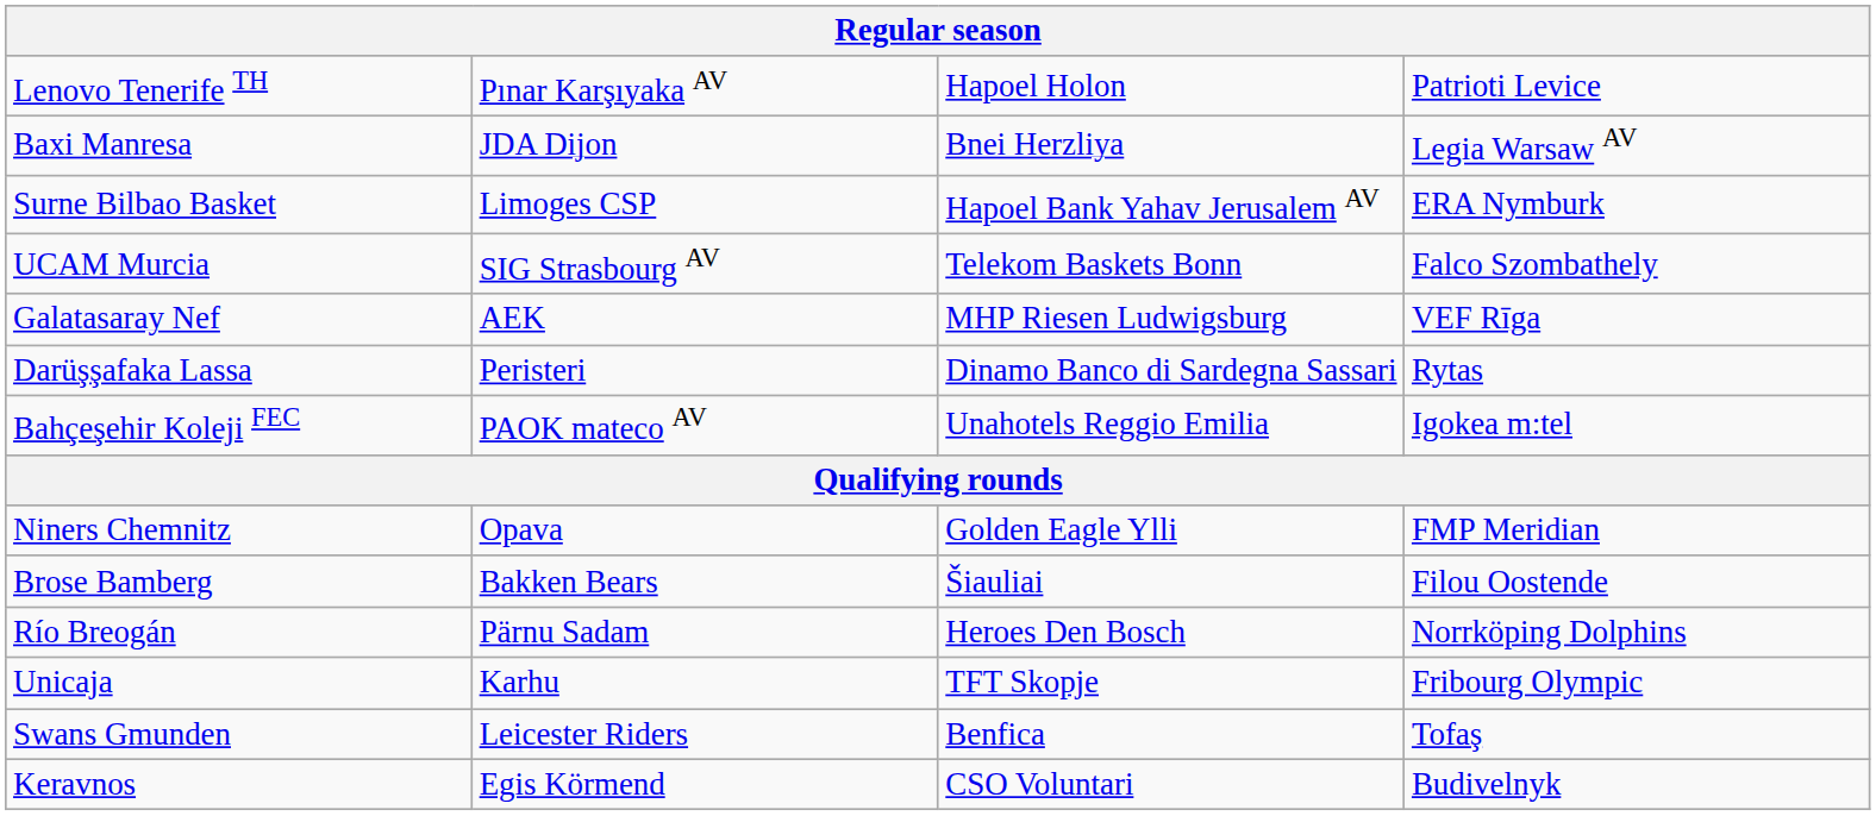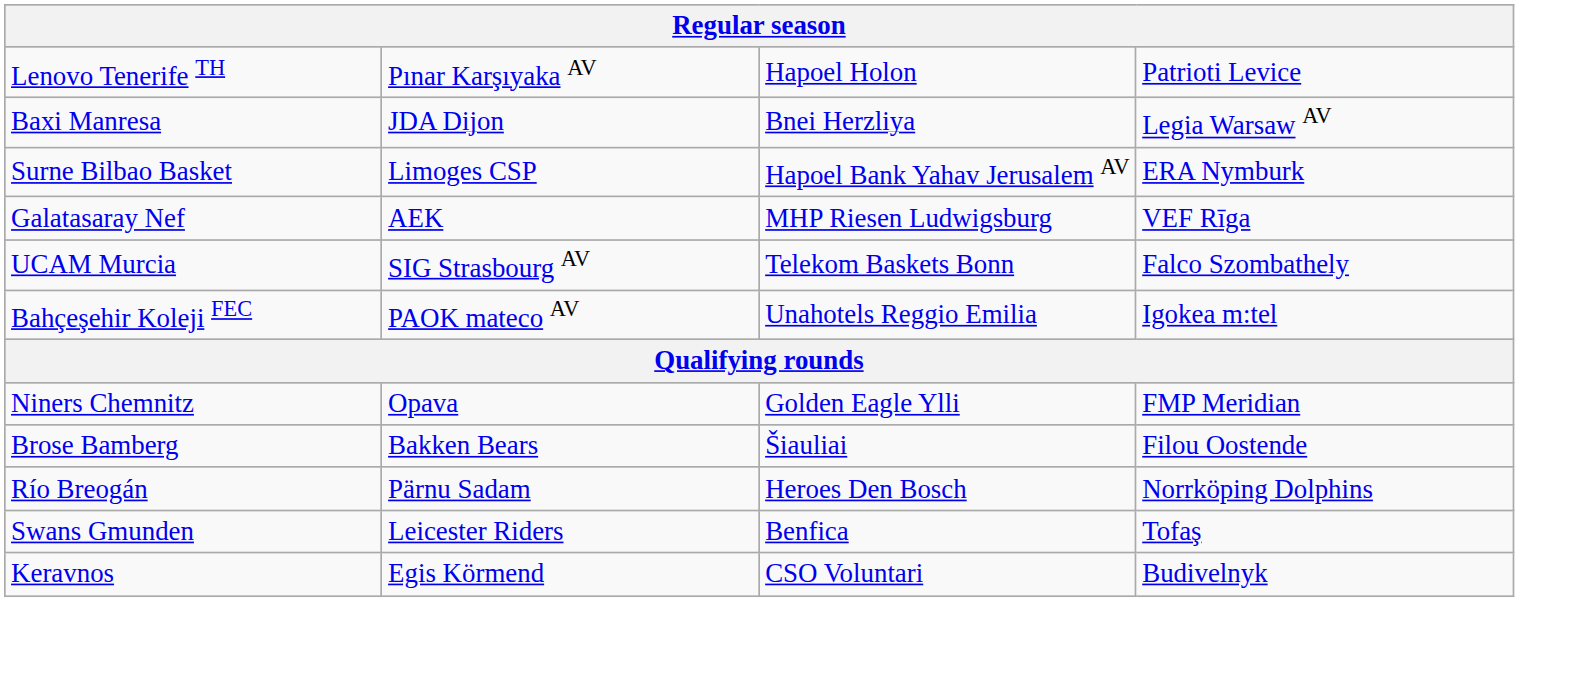rows swapped: UCAM Murcia <-> Galatasaray Nef
- row: Darüşşafaka Lassa | Peristeri | Dinamo Banco di Sardegna Sassari | Rytas
- row: Unicaja | Karhu | TFT Skopje | Fribourg Olympic
